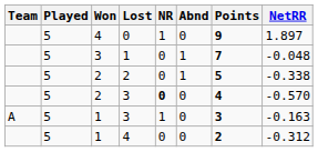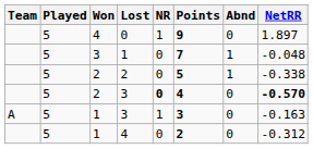columns swapped: Abnd <-> Points
2 / 3 | NetRR: normal -> bold
